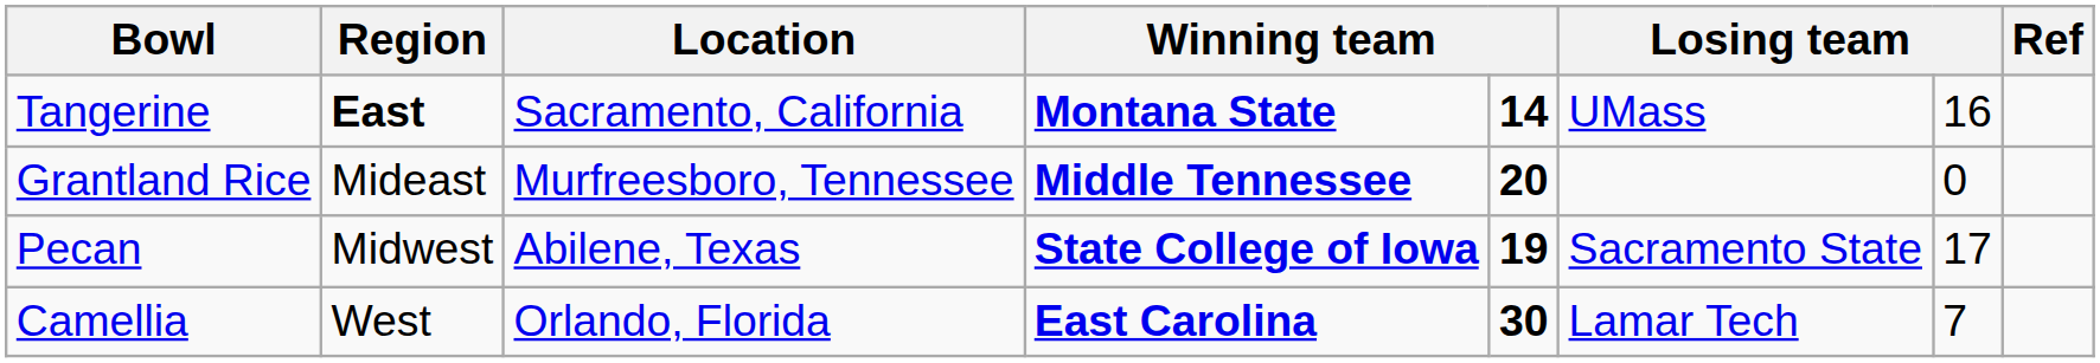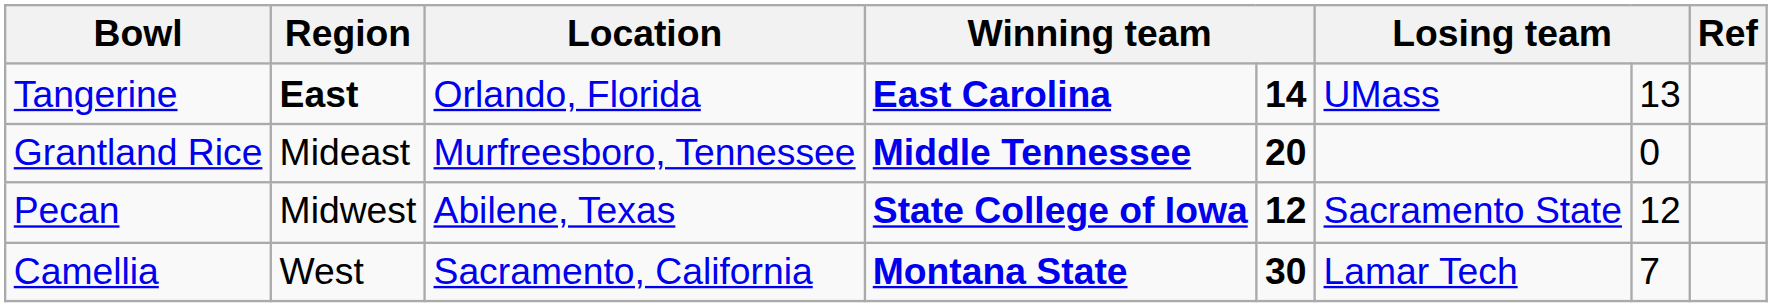Tangerine | Location: Sacramento, California -> Orlando, Florida
Tangerine | column 4: Montana State -> East Carolina
Tangerine | column 7: 16 -> 13
Pecan | column 5: 19 -> 12
Pecan | column 7: 17 -> 12
Camellia | Location: Orlando, Florida -> Sacramento, California
Camellia | column 4: East Carolina -> Montana State
